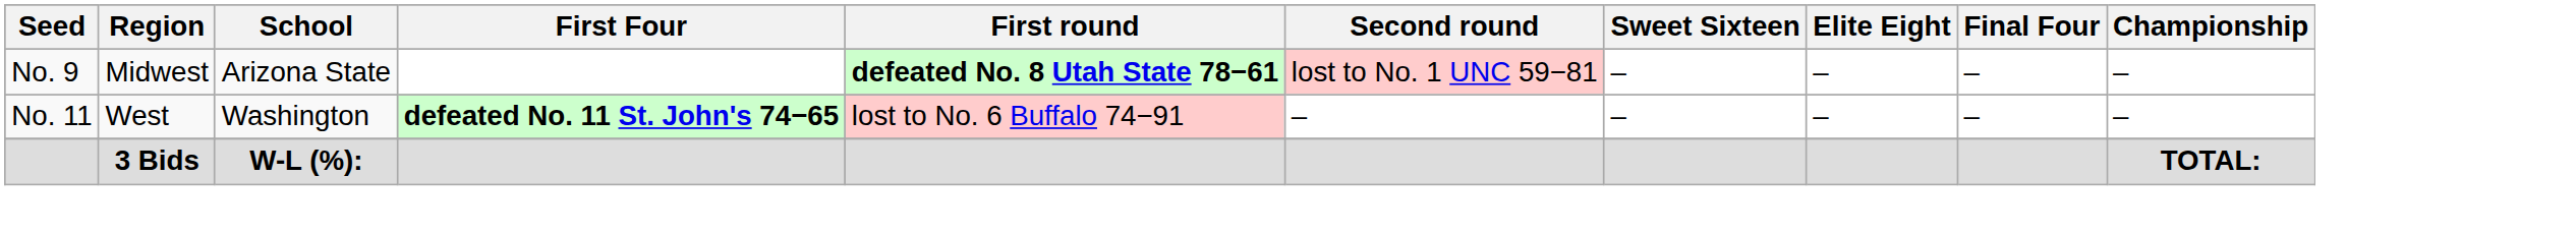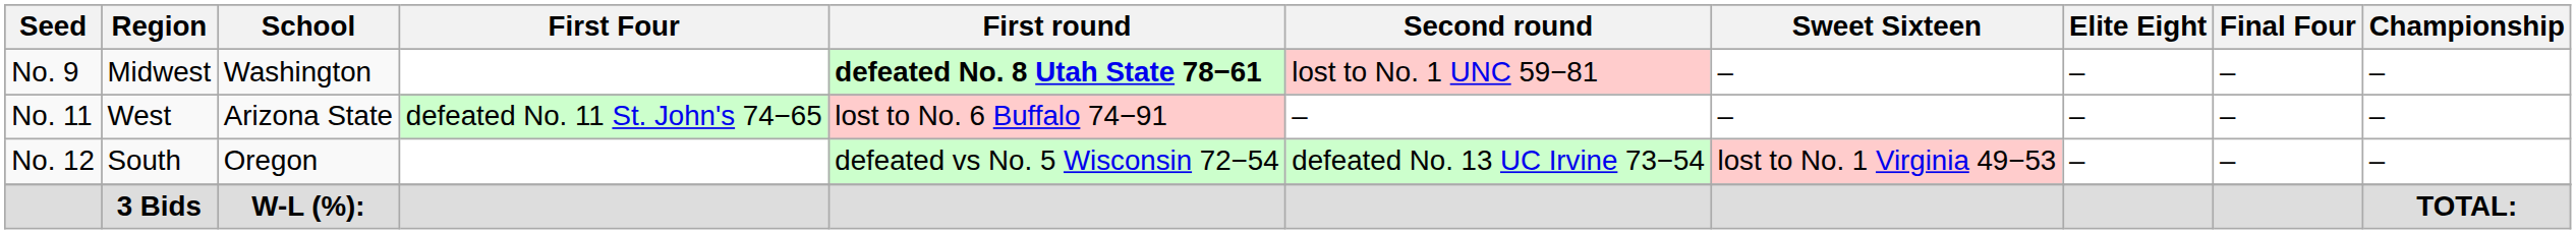No. 9 | School: Arizona State -> Washington
No. 11 | School: Washington -> Arizona State
No. 11 | First Four: bold -> normal
+ row: No. 12 | South | Oregon | defeated vs No. 5 Wisconsin 72−54 | defeated No. 13 UC Irvine 73−54 | lost to No. 1 Virginia 49−53 | – | – | –
